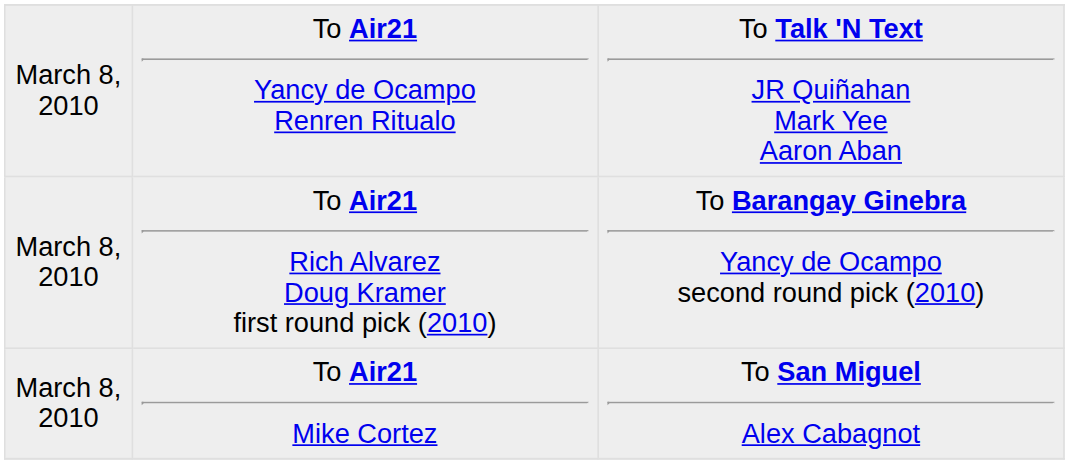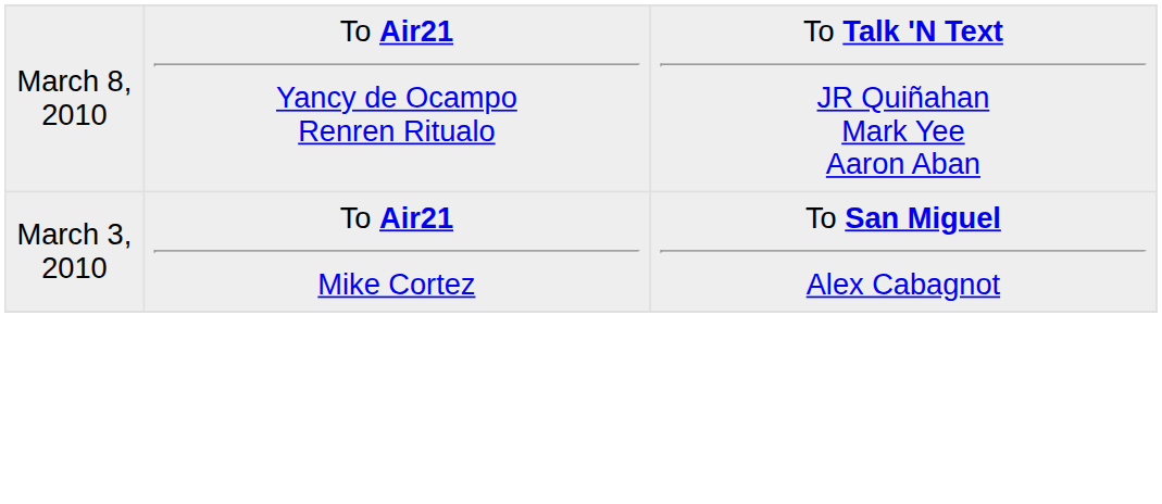- row: March 8, 2010 | To Air21 Rich Alvarez Doug Kramer first round pick (2010) | To Barangay Ginebra Yancy de Ocampo second round pick (2010)
To Air21 Mike Cortez | column 1: March 8, 2010 -> March 3, 2010
